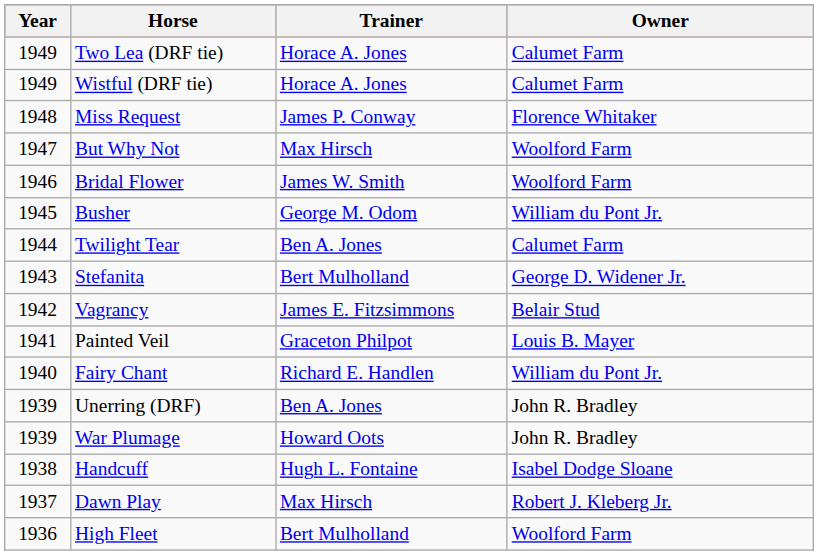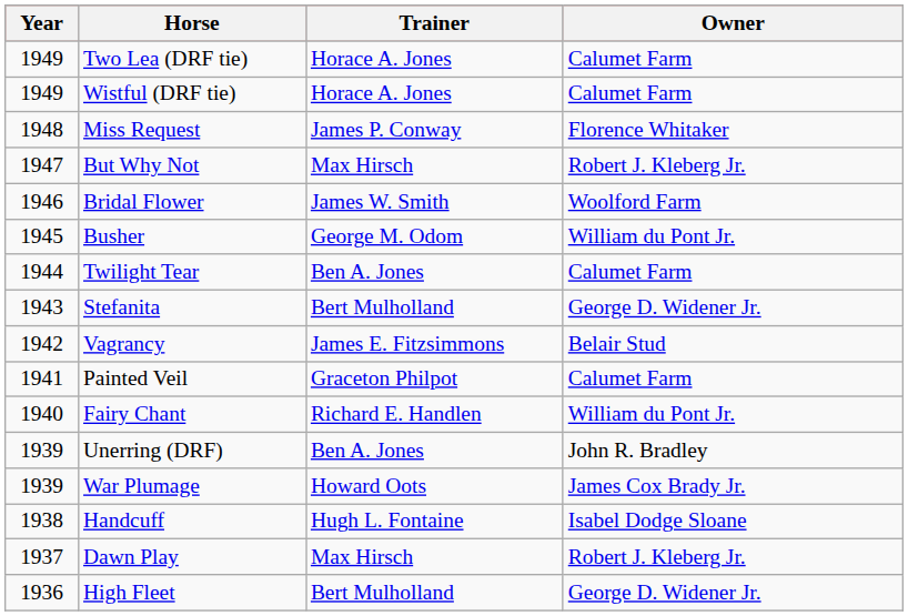But Why Not | Owner: Woolford Farm -> Robert J. Kleberg Jr.
Painted Veil | Owner: Louis B. Mayer -> Calumet Farm
War Plumage | Owner: John R. Bradley -> James Cox Brady Jr.
High Fleet | Owner: Woolford Farm -> George D. Widener Jr.
